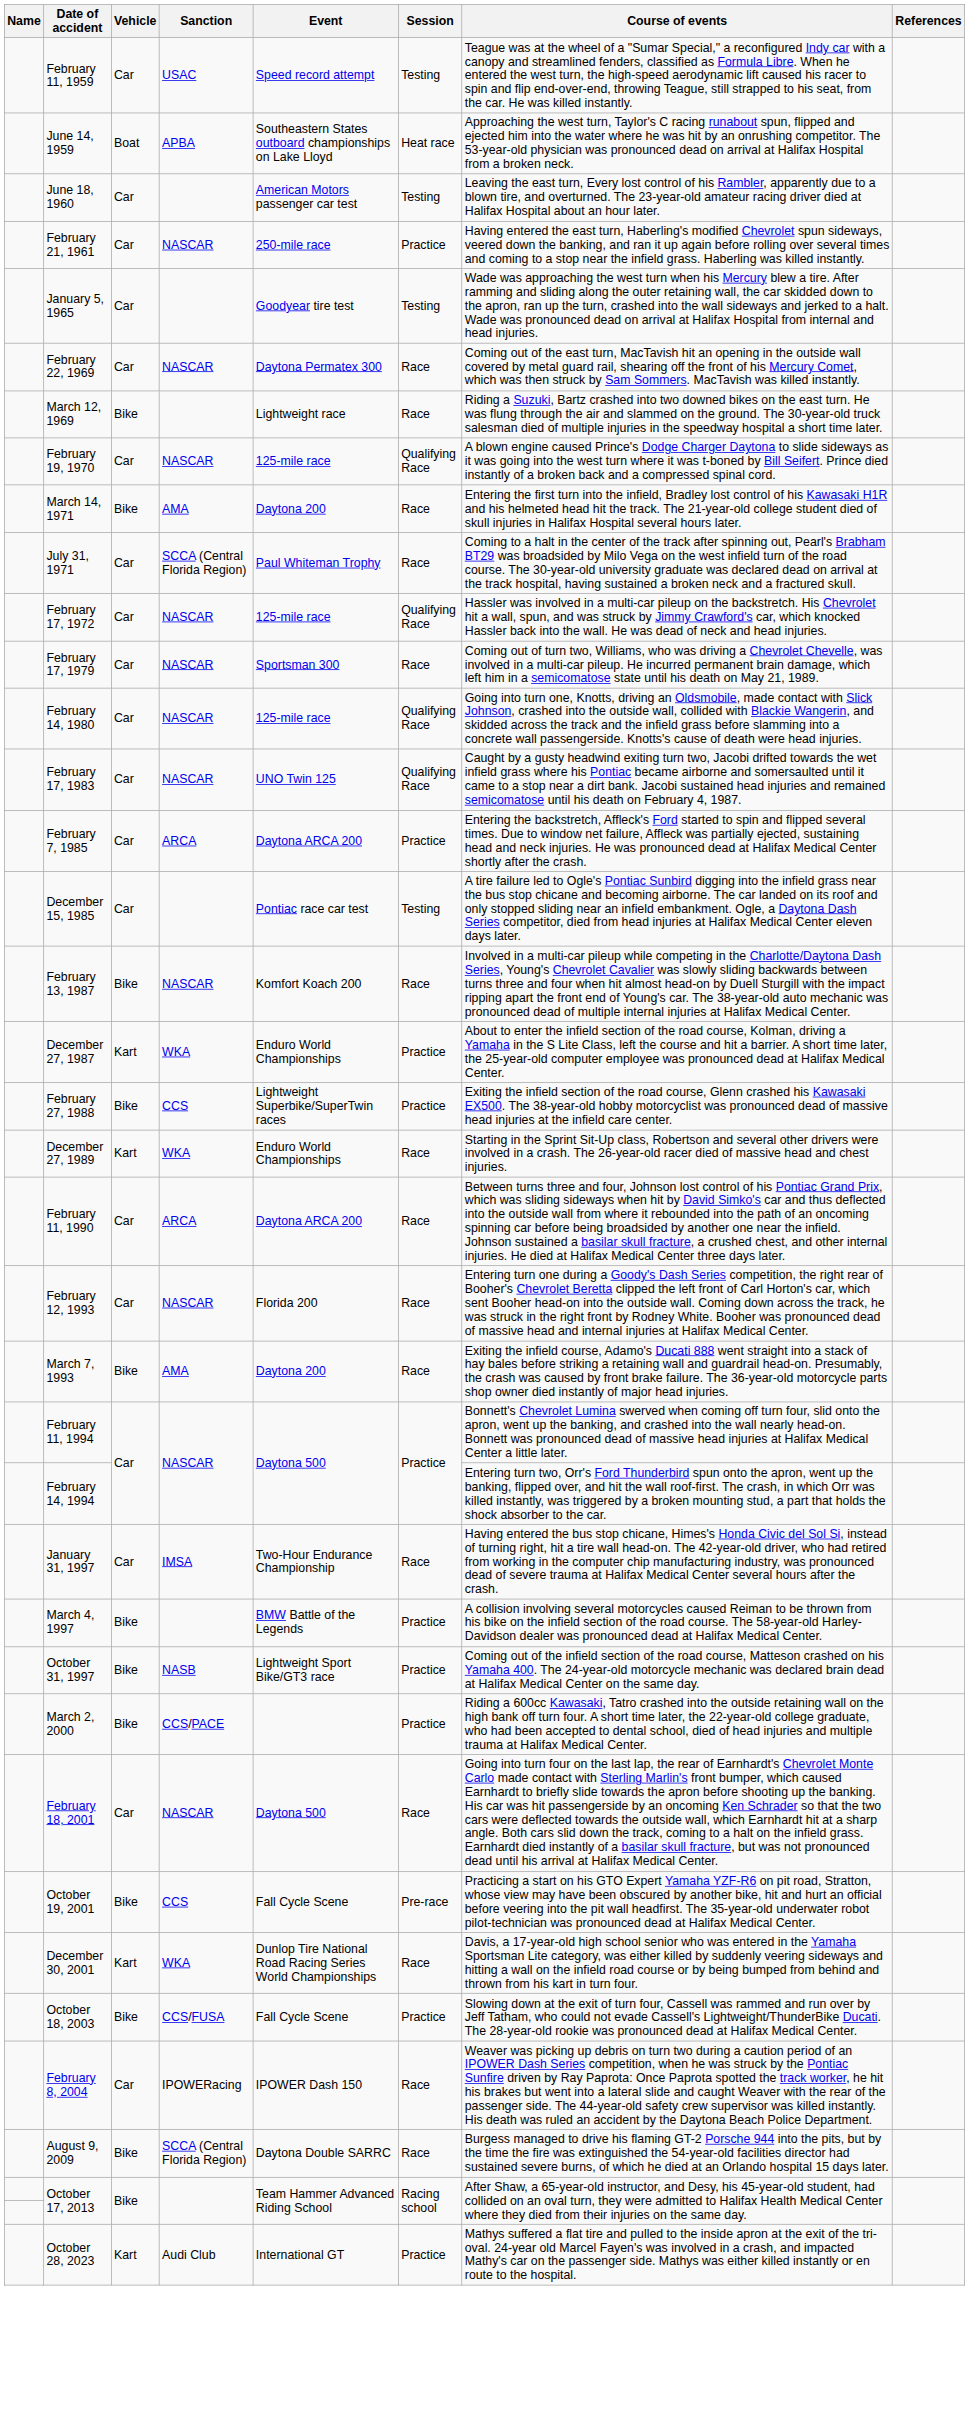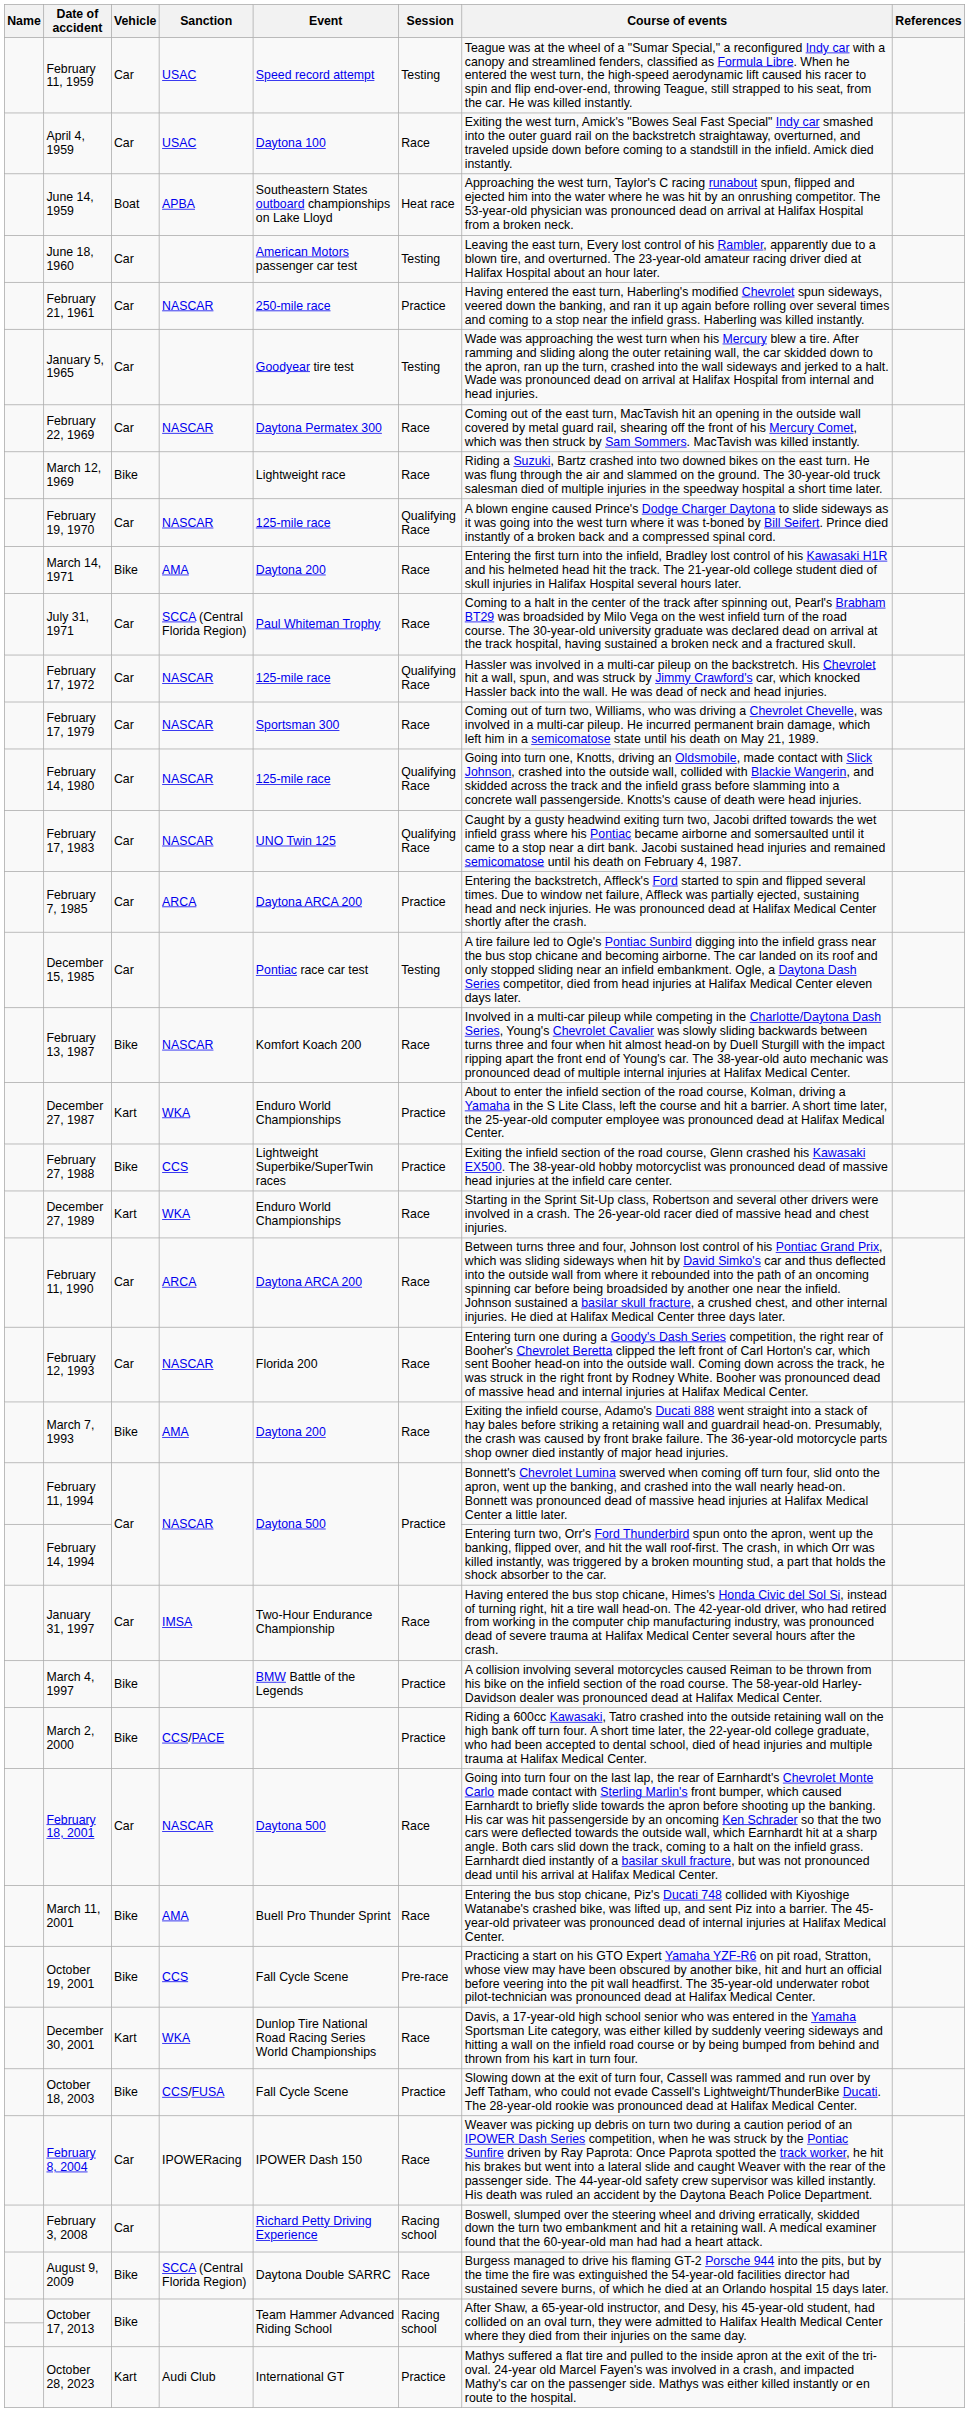+ row: April 4, 1959 | Car | USAC | Daytona 100 | Race | Exiting the west turn, Amick's "Bowes Seal Fast Special" Indy car smashed into the outer guard rail on the backstretch straightaway, overturned, and traveled upside down before coming to a standstill in the infield. Amick died instantly.
- row: October 31, 1997 | Bike | NASB | Lightweight Sport Bike/GT3 race | Practice | Coming out of the infield section of the road course, Matteson crashed on his Yamaha 400. The 24-year-old motorcycle mechanic was declared brain dead at Halifax Medical Center on the same day.
+ row: March 11, 2001 | Bike | AMA | Buell Pro Thunder Sprint | Race | Entering the bus stop chicane, Piz's Ducati 748 collided with Kiyoshige Watanabe's crashed bike, was lifted up, and sent Piz into a barrier. The 45-year-old privateer was pronounced dead of internal injuries at Halifax Medical Center.
+ row: February 3, 2008 | Car | Richard Petty Driving Experience | Racing school | Boswell, slumped over the steering wheel and driving erratically, skidded down the turn two embankment and hit a retaining wall. A medical examiner found that the 60-year-old man had had a heart attack.
